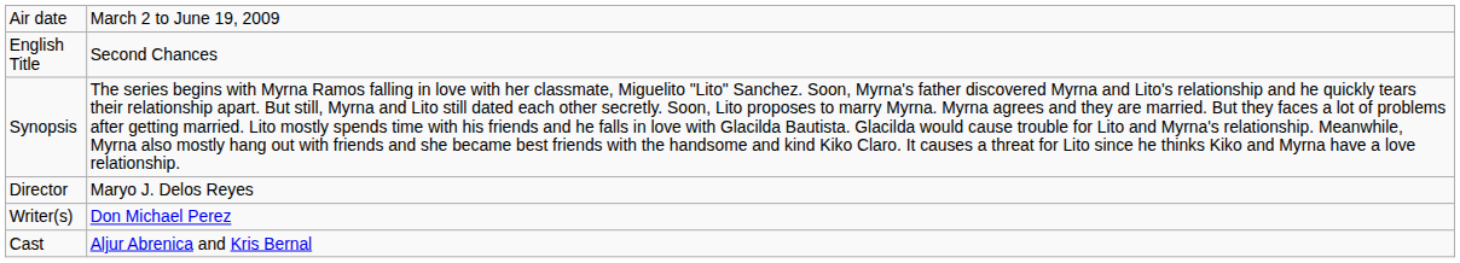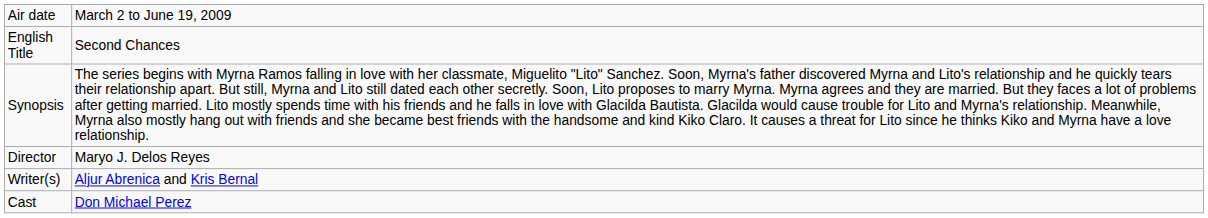Writer(s) | column 2: Don Michael Perez -> Aljur Abrenica and Kris Bernal
Cast | column 2: Aljur Abrenica and Kris Bernal -> Don Michael Perez
